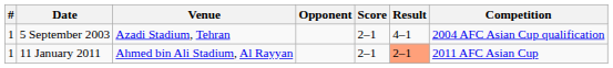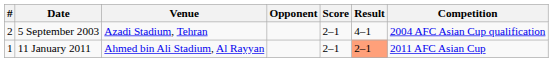5 September 2003 | #: 1 -> 2
